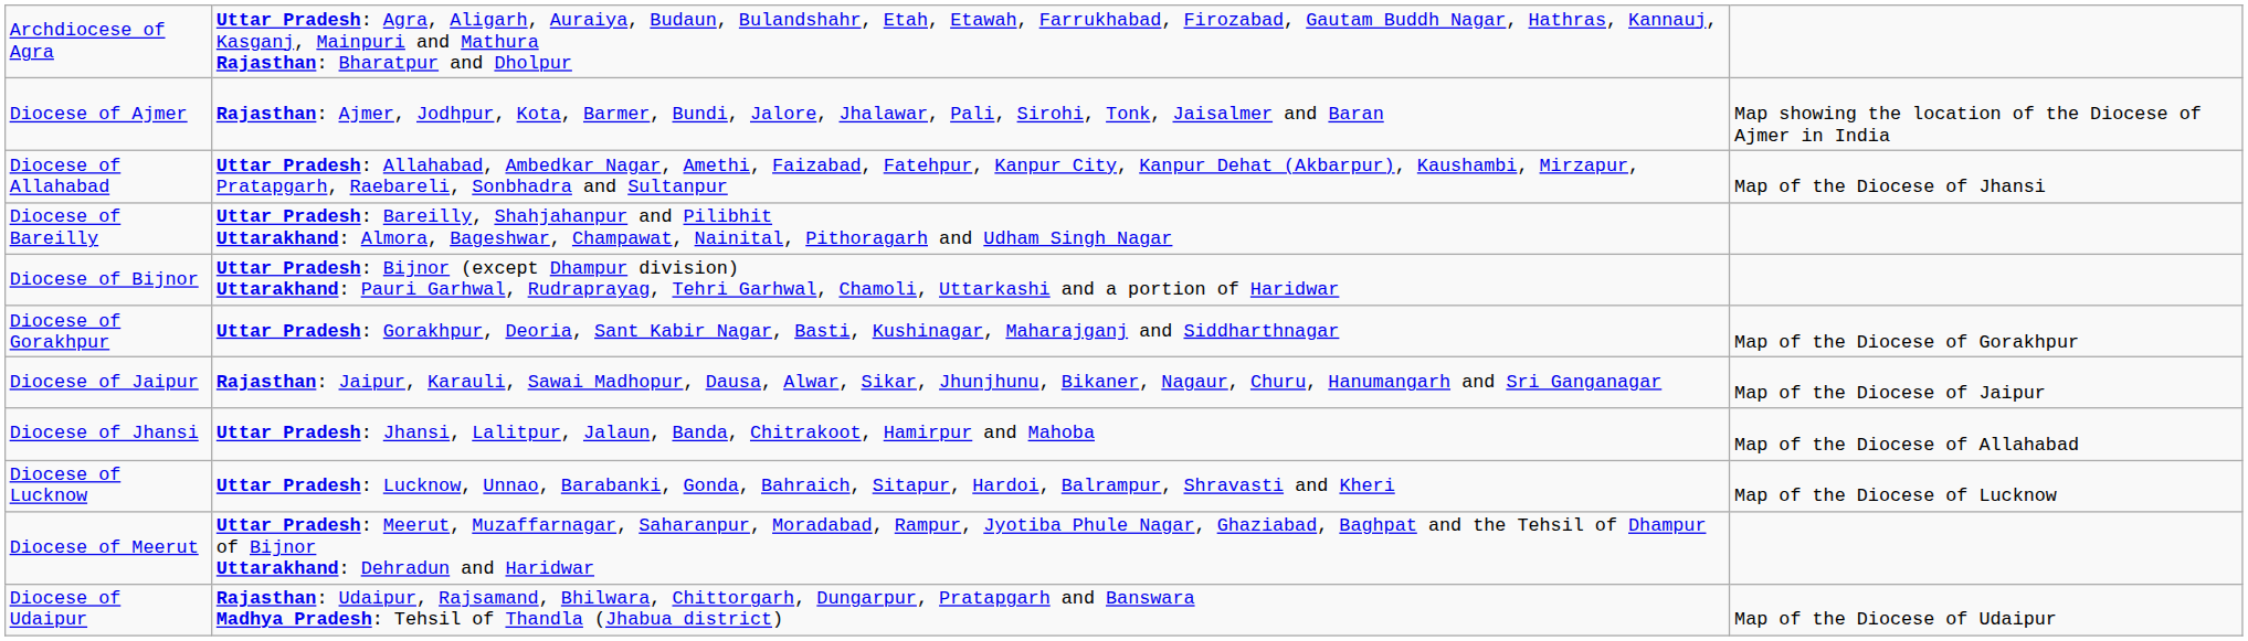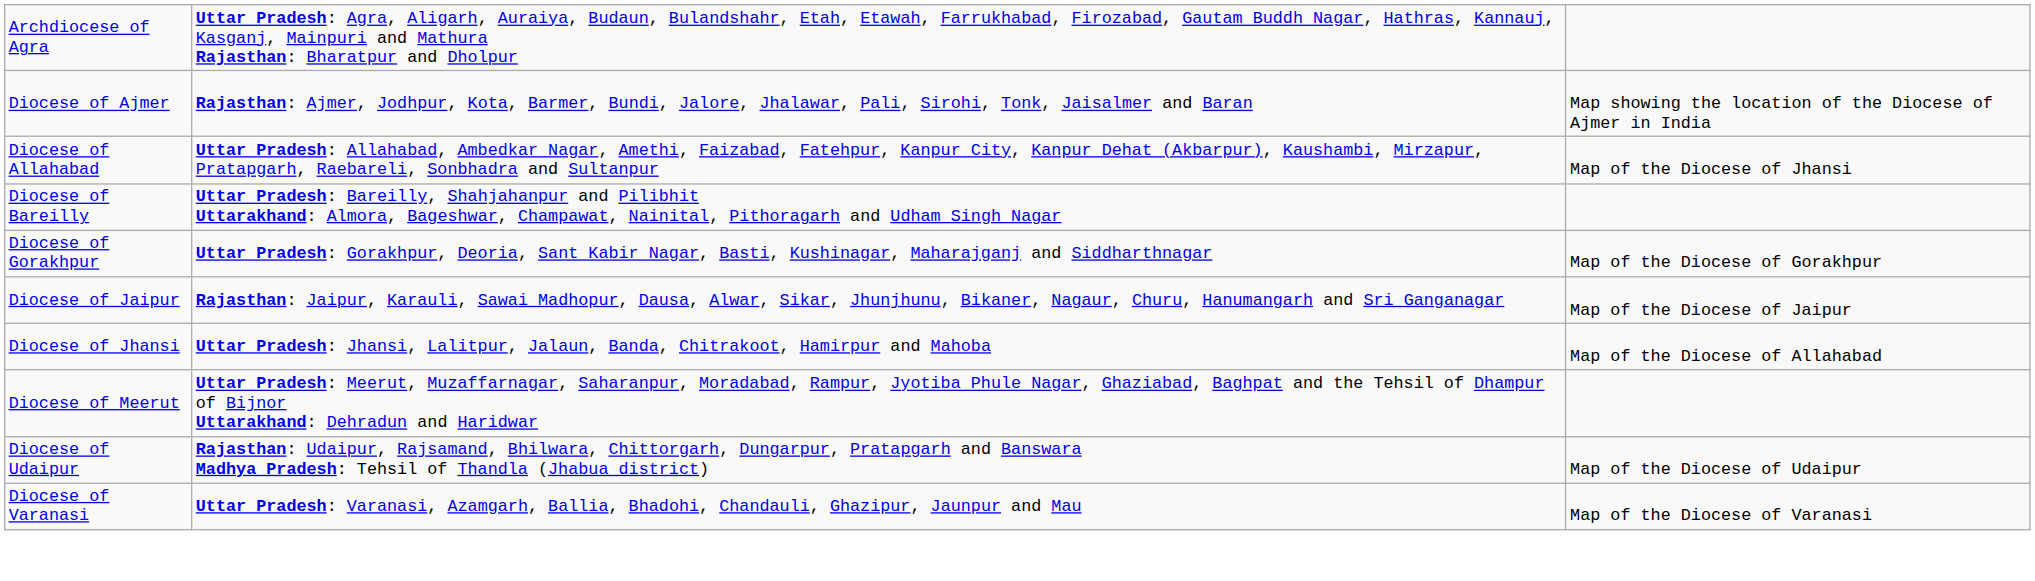- row: Diocese of Bijnor | Uttar Pradesh: Bijnor (except Dhampur division) Uttarakhand: Pauri Garhwal, Rudraprayag, Tehri Garhwal, Chamoli, Uttarkashi and a portion of Haridwar
- row: Diocese of Lucknow | Uttar Pradesh: Lucknow, Unnao, Barabanki, Gonda, Bahraich, Sitapur, Hardoi, Balrampur, Shravasti and Kheri | Map of the Diocese of Lucknow
+ row: Diocese of Varanasi | Uttar Pradesh: Varanasi, Azamgarh, Ballia, Bhadohi, Chandauli, Ghazipur, Jaunpur and Mau | Map of the Diocese of Varanasi
